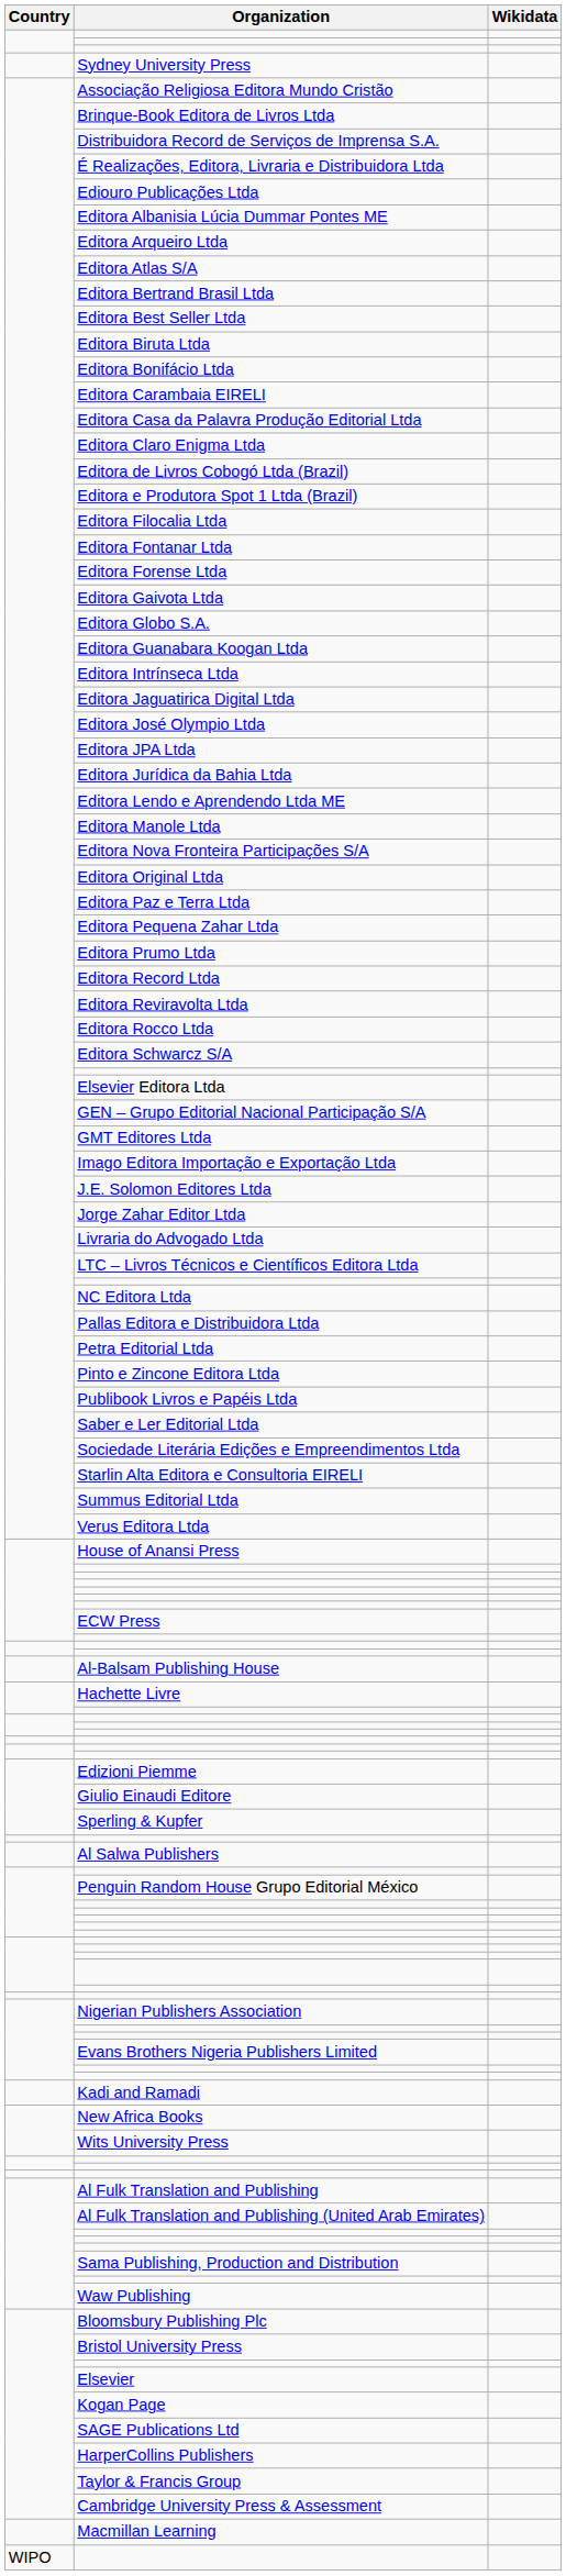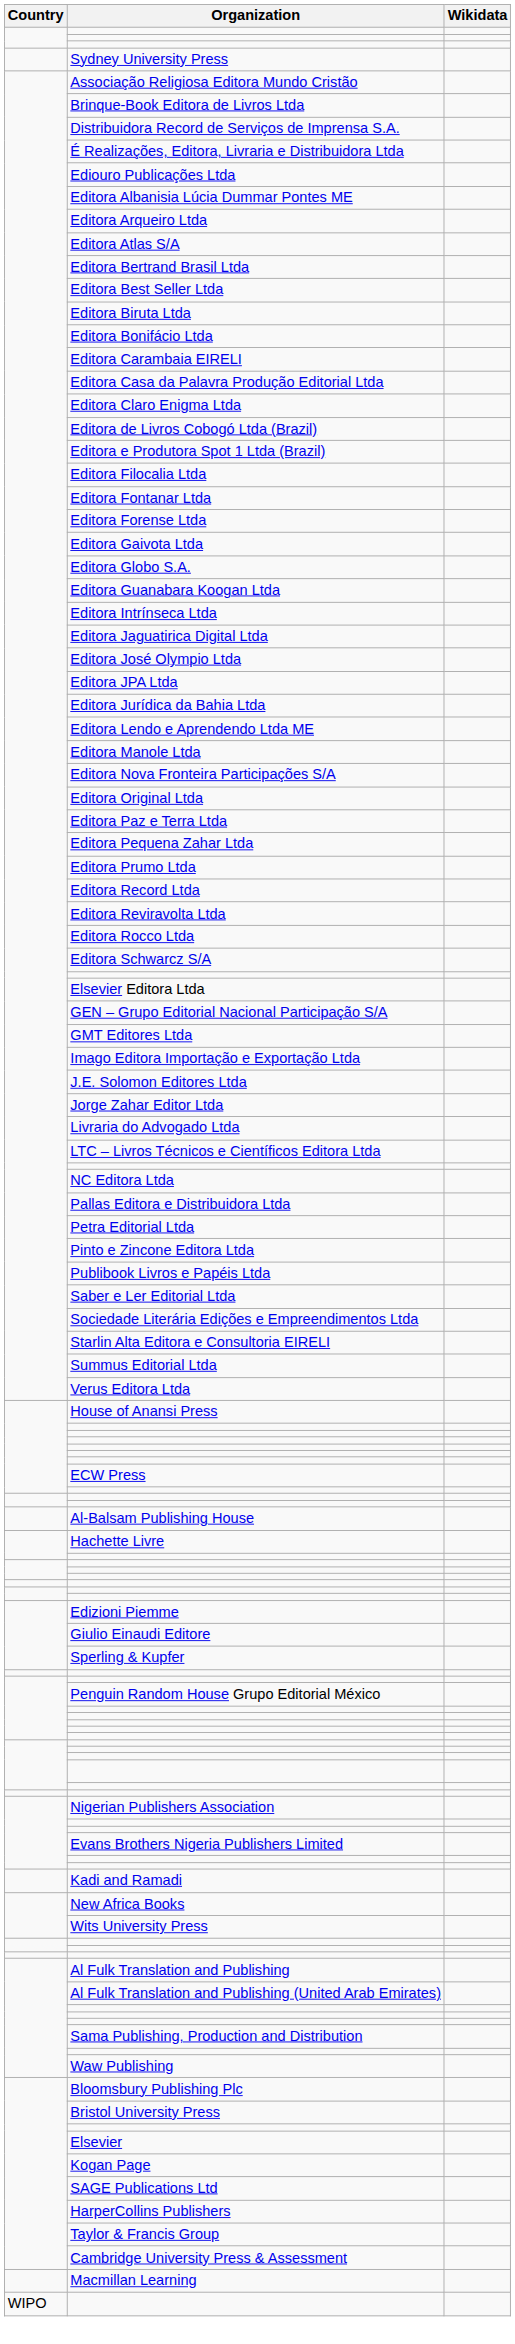- row: Al Salwa Publishers
